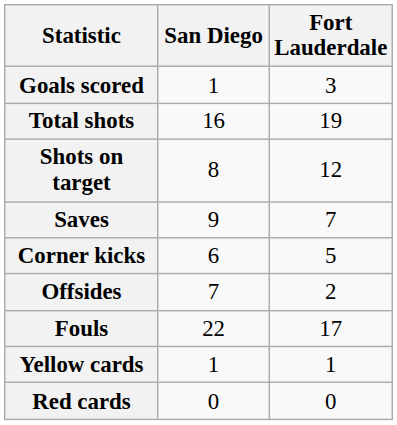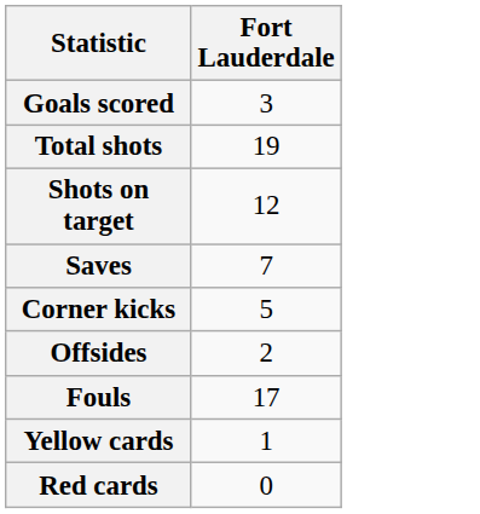- column: San Diego | 1 | 16 | 8 | 9 | 6 | 7 | 22 | 1 | 0
